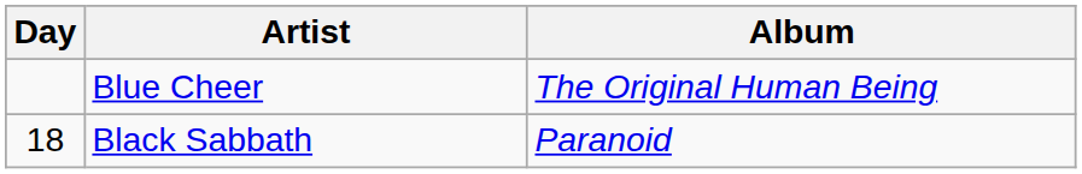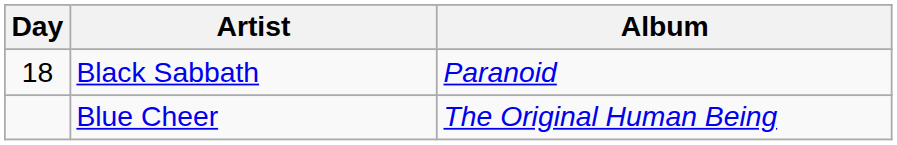rows swapped: Black Sabbath <-> Blue Cheer
